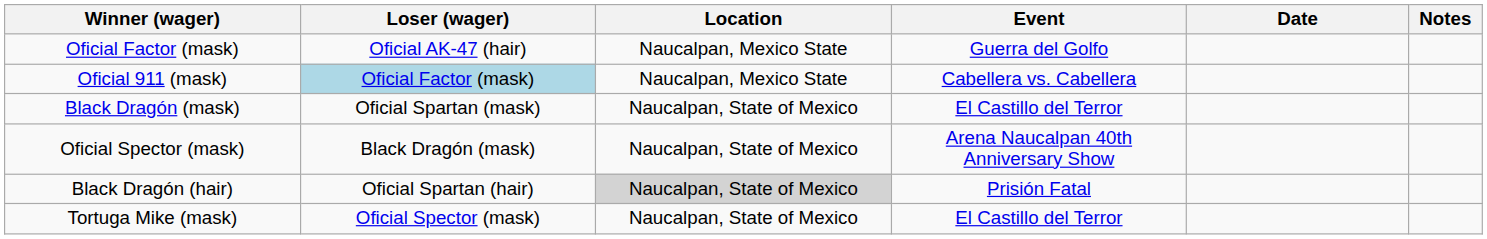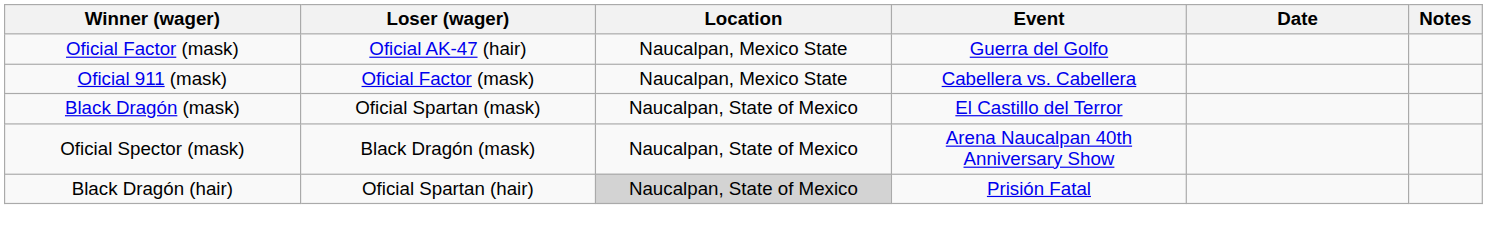Oficial 911 (mask) | Loser (wager): lightblue background -> no background
- row: Tortuga Mike (mask) | Oficial Spector (mask) | Naucalpan, State of Mexico | El Castillo del Terror
